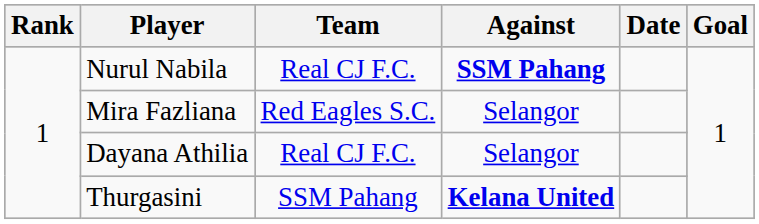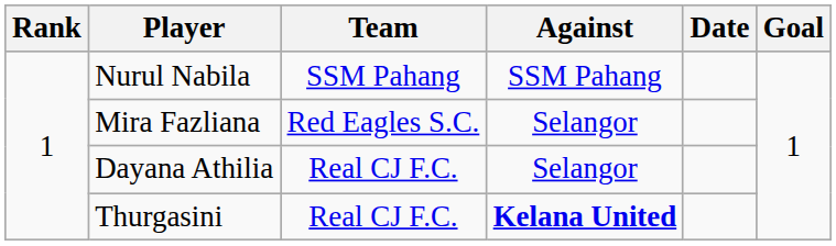Nurul Nabila | Team: Real CJ F.C. -> SSM Pahang
Nurul Nabila | Against: bold -> normal
Thurgasini | Team: SSM Pahang -> Real CJ F.C.
